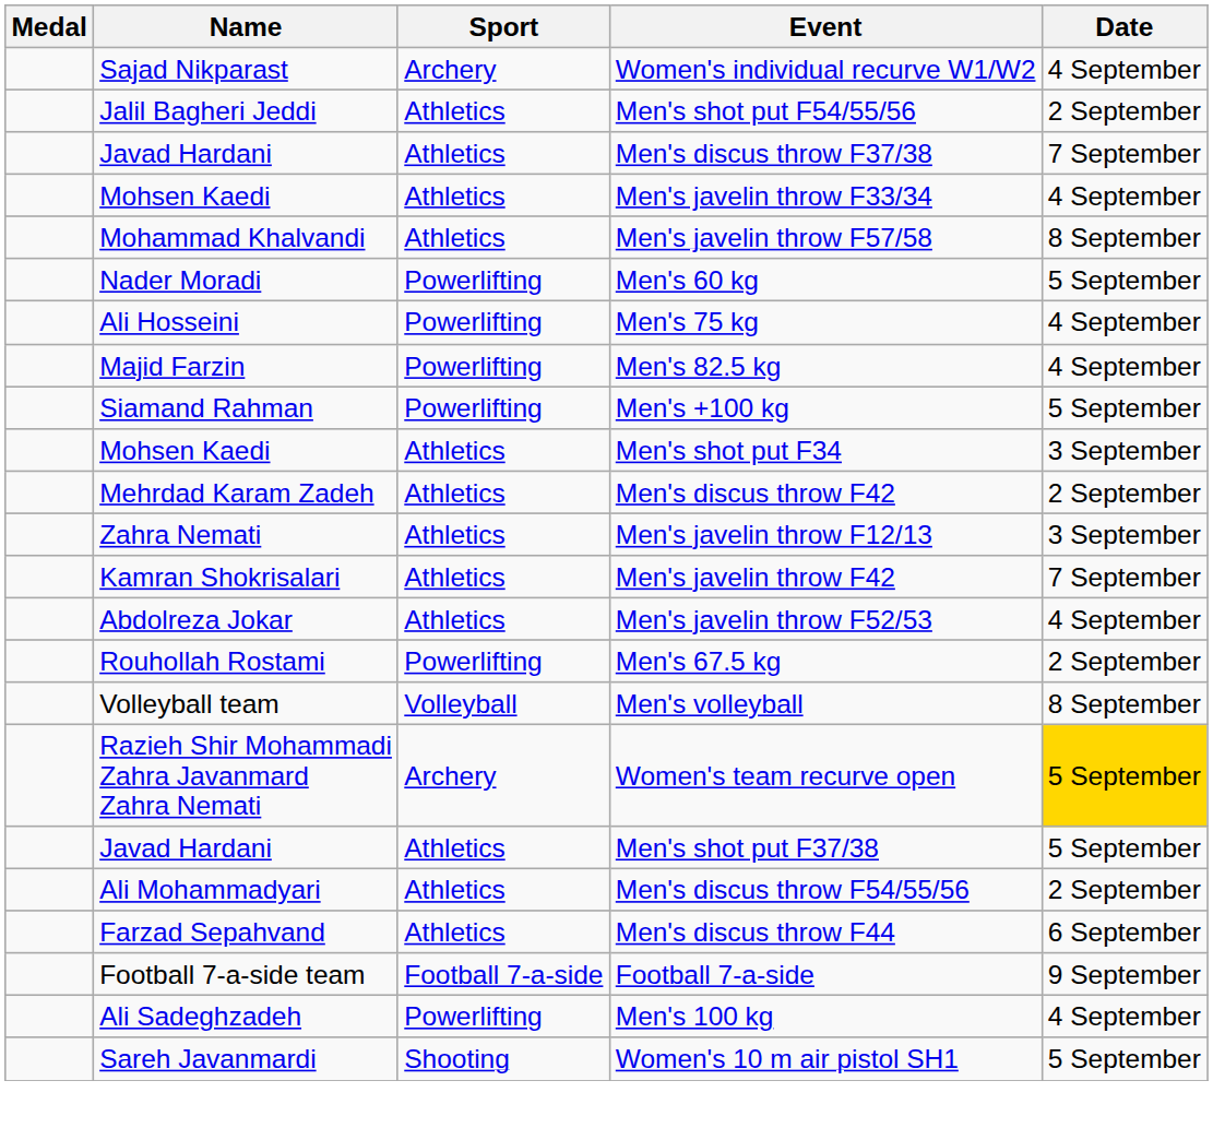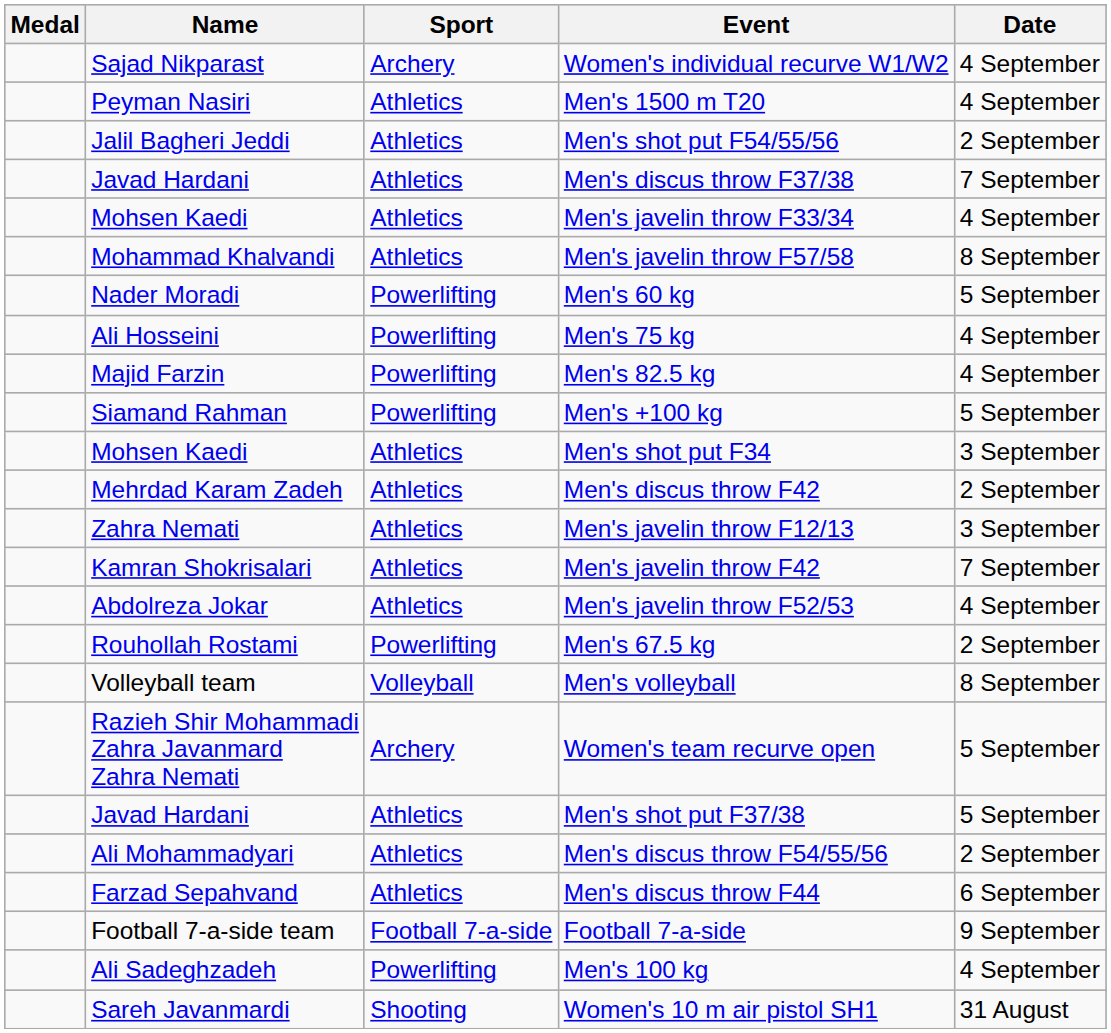+ row: Peyman Nasiri | Athletics | Men's 1500 m T20 | 4 September
Women's team recurve open | Date: gold background -> no background
Women's 10 m air pistol SH1 | Date: 5 September -> 31 August
